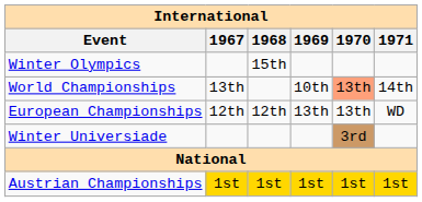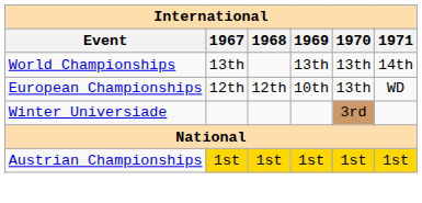- row: Winter Olympics | 15th
World Championships | 1969: 10th -> 13th
World Championships | 1970: lightsalmon background -> no background
European Championships | 1969: 13th -> 10th
